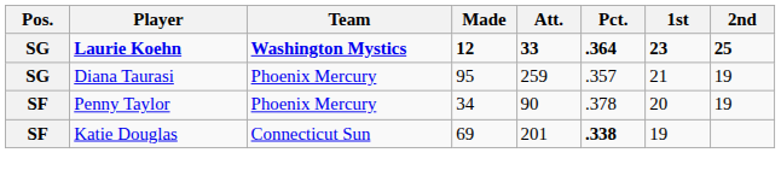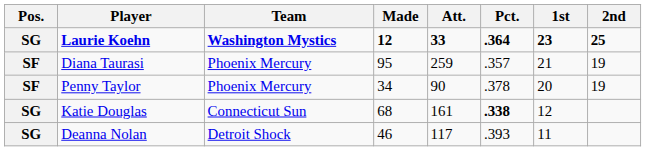Diana Taurasi | Pos.: SG -> SF
Katie Douglas | Pos.: SF -> SG
Katie Douglas | Made: 69 -> 68
Katie Douglas | Att.: 201 -> 161
Katie Douglas | 1st: 19 -> 12
+ row: SG | Deanna Nolan | Detroit Shock | 46 | 117 | .393 | 11
